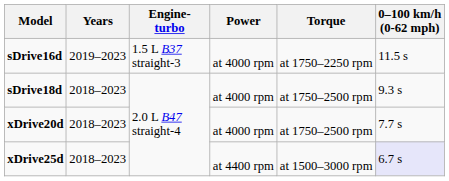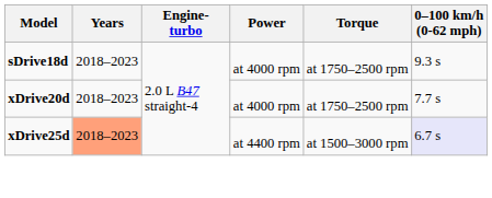- row: sDrive16d | 2019–2023 | 1.5 L B37 straight-3 | at 4000 rpm | at 1750–2250 rpm | 11.5 s
xDrive25d | Years: no background -> lightsalmon background
